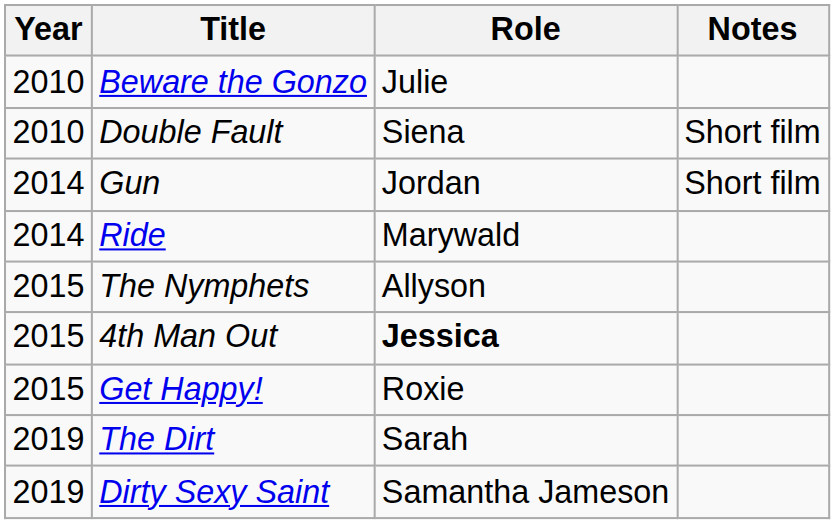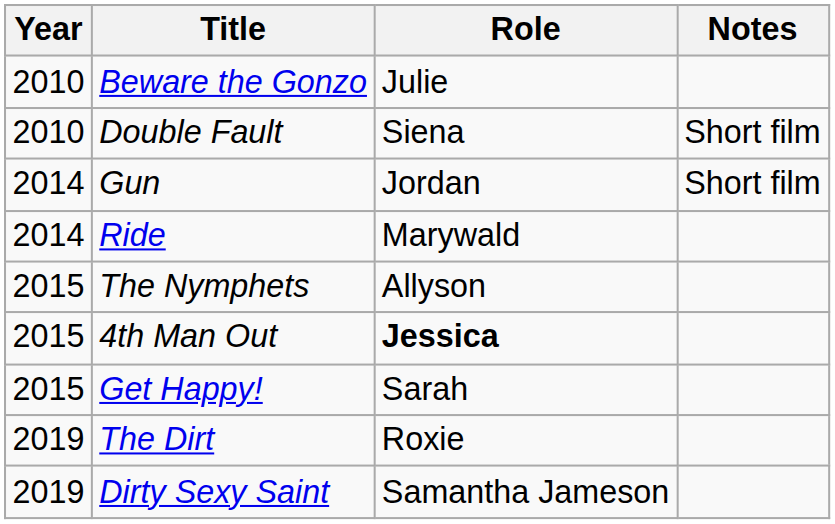Get Happy! | Role: Roxie -> Sarah
The Dirt | Role: Sarah -> Roxie
